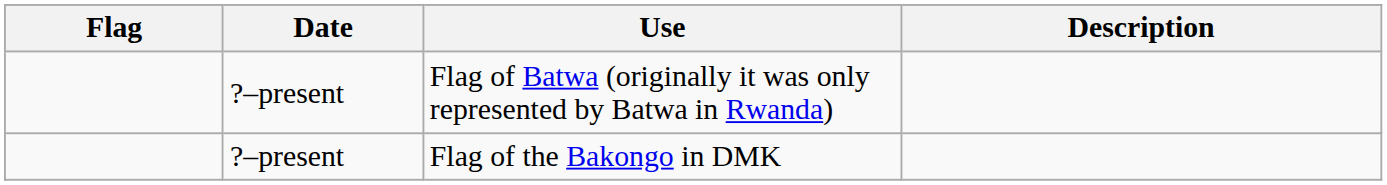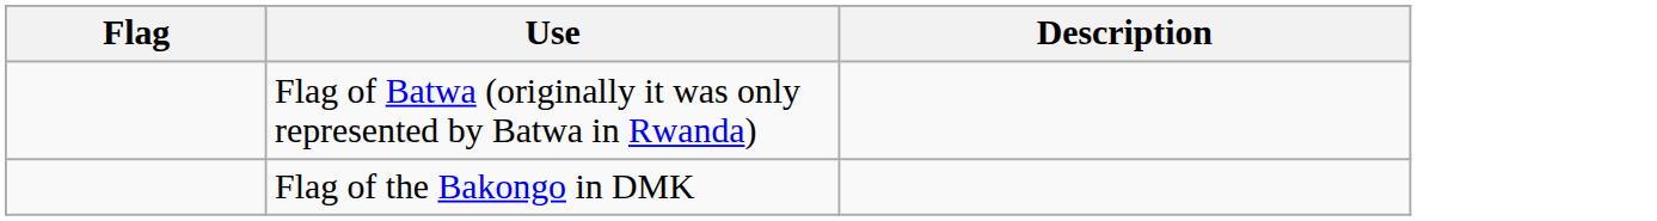- column: Date | ?–present | ?–present
